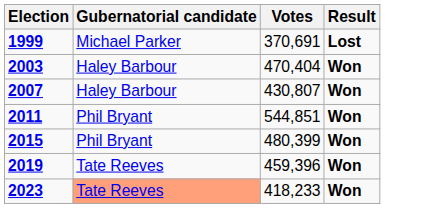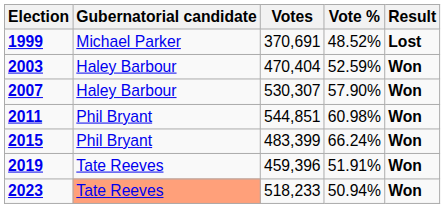+ column: Vote % | 48.52% | 52.59% | 57.90% | 60.98% | 66.24% | 51.91% | 50.94%
2007 | Votes: 430,807 -> 530,307
2015 | Votes: 480,399 -> 483,399
2023 | Votes: 418,233 -> 518,233
